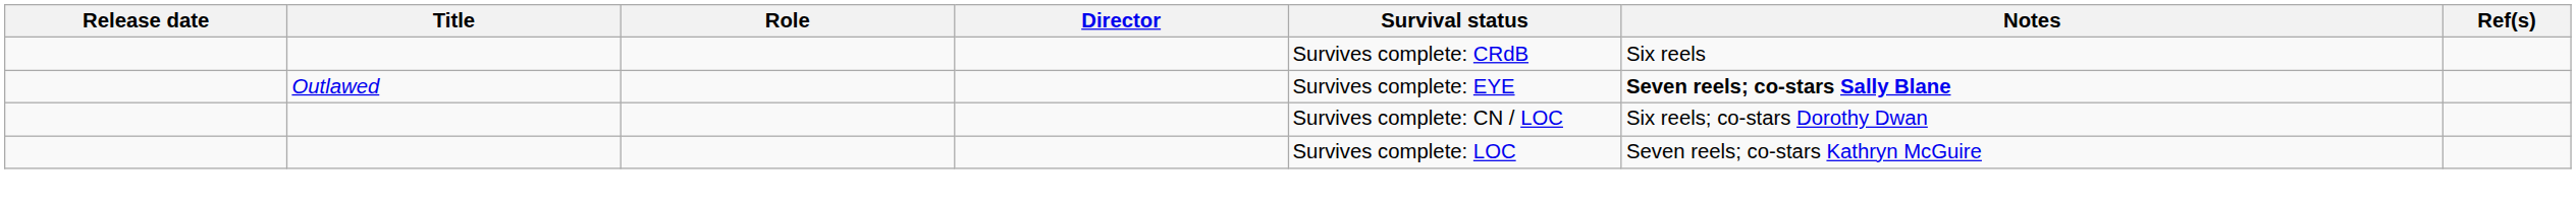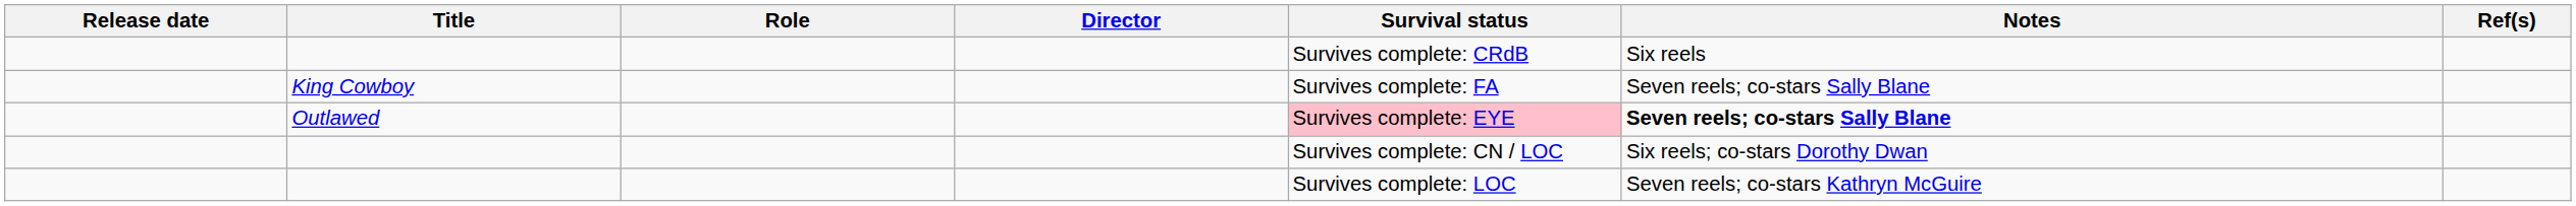+ row: King Cowboy | Survives complete: FA | Seven reels; co-stars Sally Blane
Outlawed | Survival status: no background -> pink background
